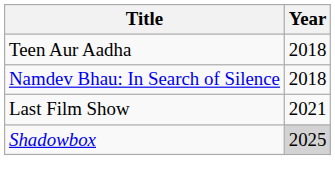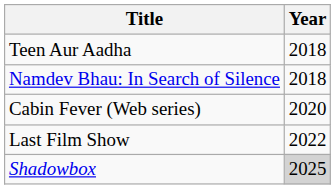+ row: Cabin Fever (Web series) | 2020
Last Film Show | Year: 2021 -> 2022
